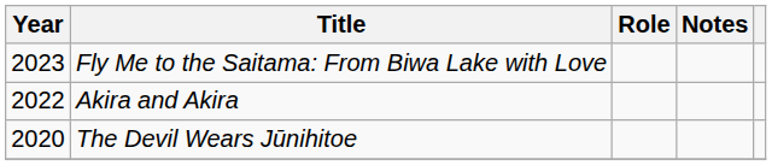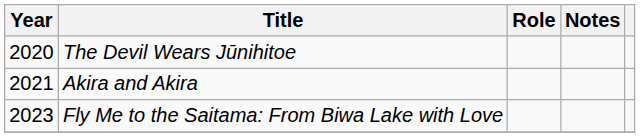rows swapped: The Devil Wears Jūnihitoe <-> Fly Me to the Saitama: From Biwa Lake with Love
Akira and Akira | Year: 2022 -> 2021
